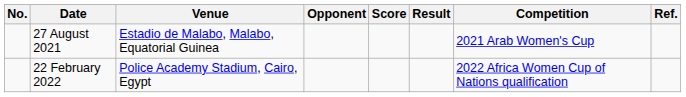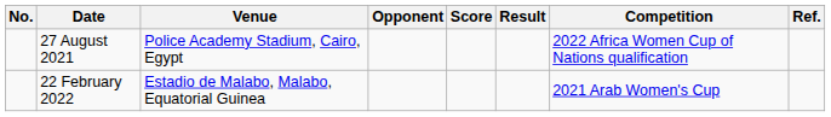27 August 2021 | Venue: Estadio de Malabo, Malabo, Equatorial Guinea -> Police Academy Stadium, Cairo, Egypt
27 August 2021 | Competition: 2021 Arab Women's Cup -> 2022 Africa Women Cup of Nations qualification
22 February 2022 | Venue: Police Academy Stadium, Cairo, Egypt -> Estadio de Malabo, Malabo, Equatorial Guinea
22 February 2022 | Competition: 2022 Africa Women Cup of Nations qualification -> 2021 Arab Women's Cup
